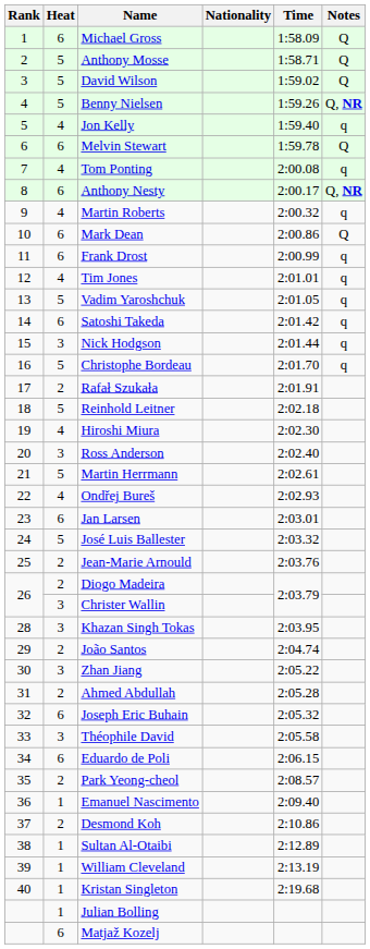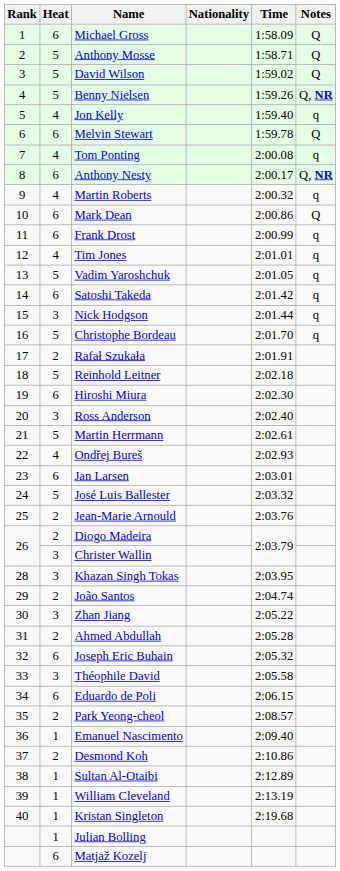Hiroshi Miura | Heat: 4 -> 6
